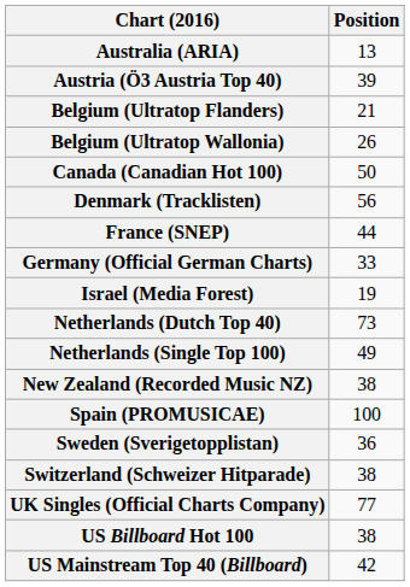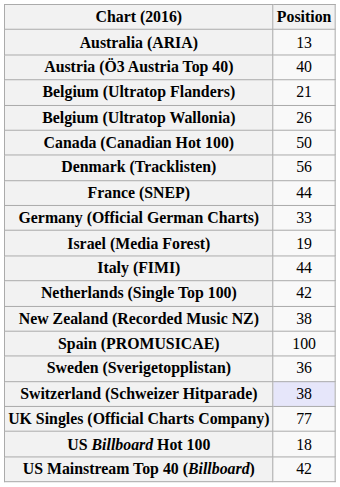Austria (Ö3 Austria Top 40) | Position: 39 -> 40
+ row: Italy (FIMI) | 44
- row: Netherlands (Dutch Top 40) | 73
Netherlands (Single Top 100) | Position: 49 -> 42
Switzerland (Schweizer Hitparade) | Position: no background -> lavender background
US Billboard Hot 100 | Position: 38 -> 18
